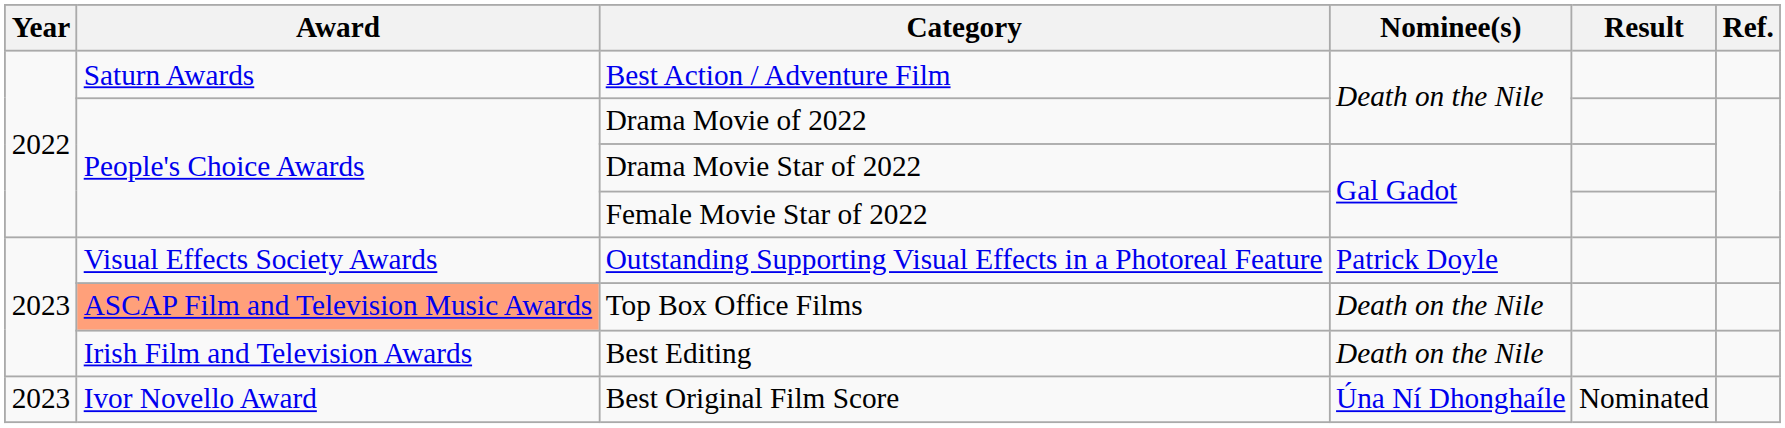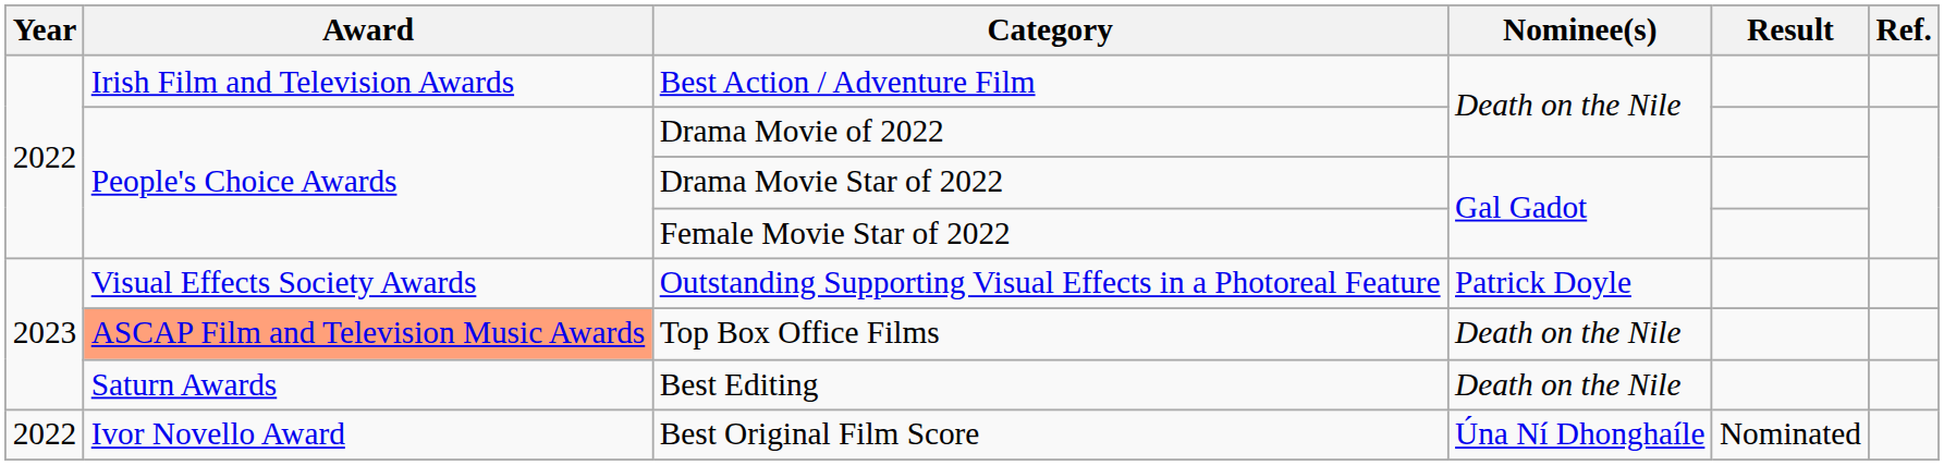Best Action / Adventure Film | Award: Saturn Awards -> Irish Film and Television Awards
Best Editing | Award: Irish Film and Television Awards -> Saturn Awards
Best Original Film Score | Year: 2023 -> 2022
